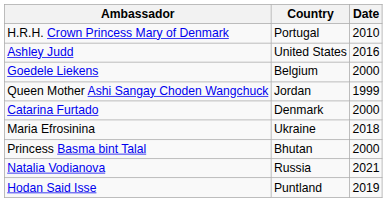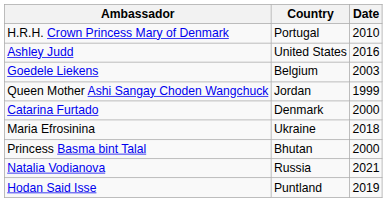Goedele Liekens | Date: 2000 -> 2003
